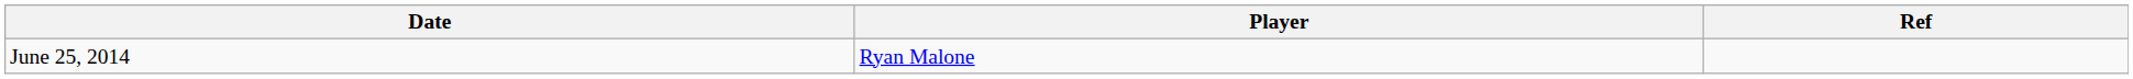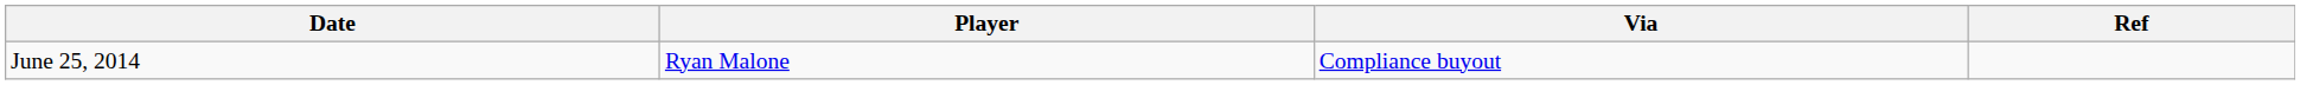+ column: Via | Compliance buyout
